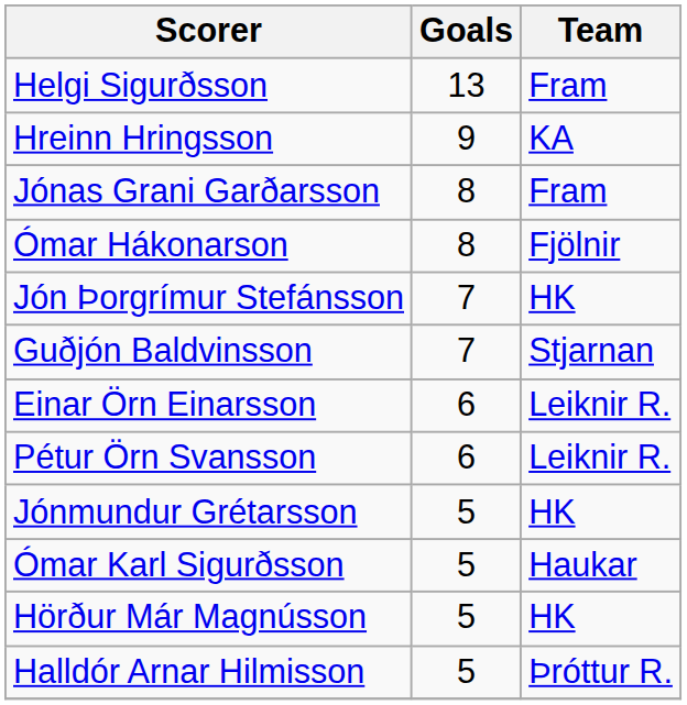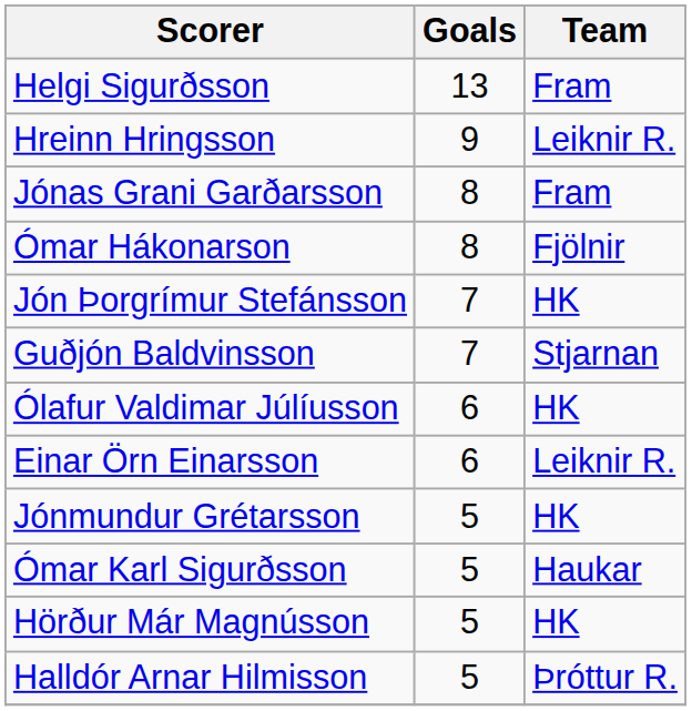Hreinn Hringsson | Team: KA -> Leiknir R.
+ row: Ólafur Valdimar Júlíusson | 6 | HK
- row: Pétur Örn Svansson | 6 | Leiknir R.
